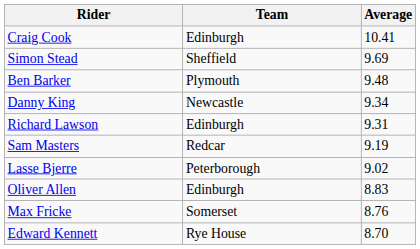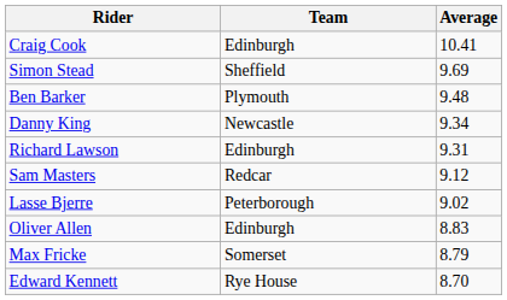Sam Masters | Average: 9.19 -> 9.12
Max Fricke | Average: 8.76 -> 8.79
